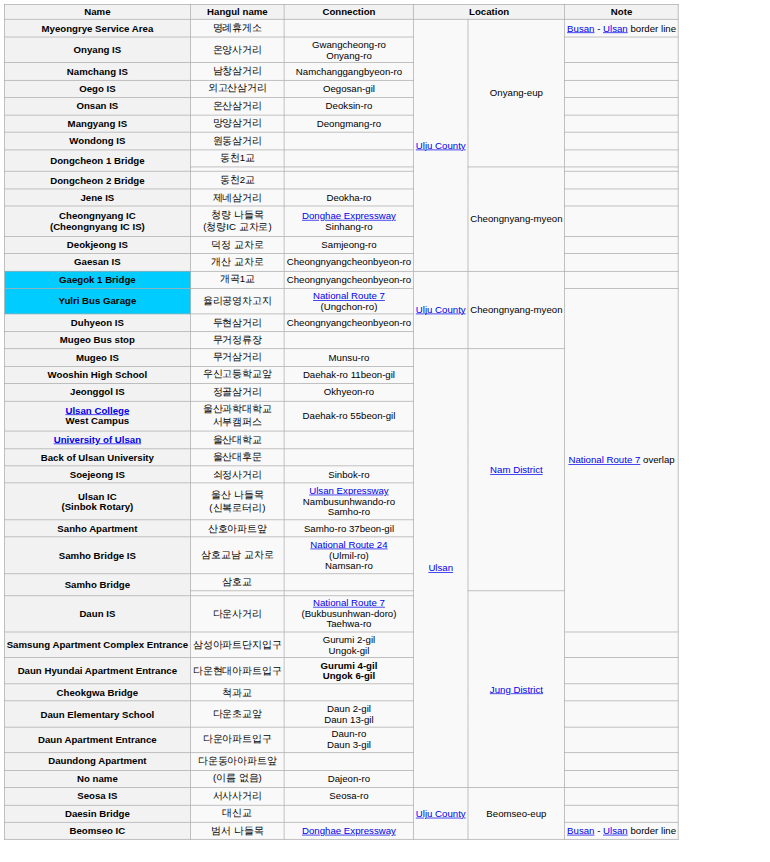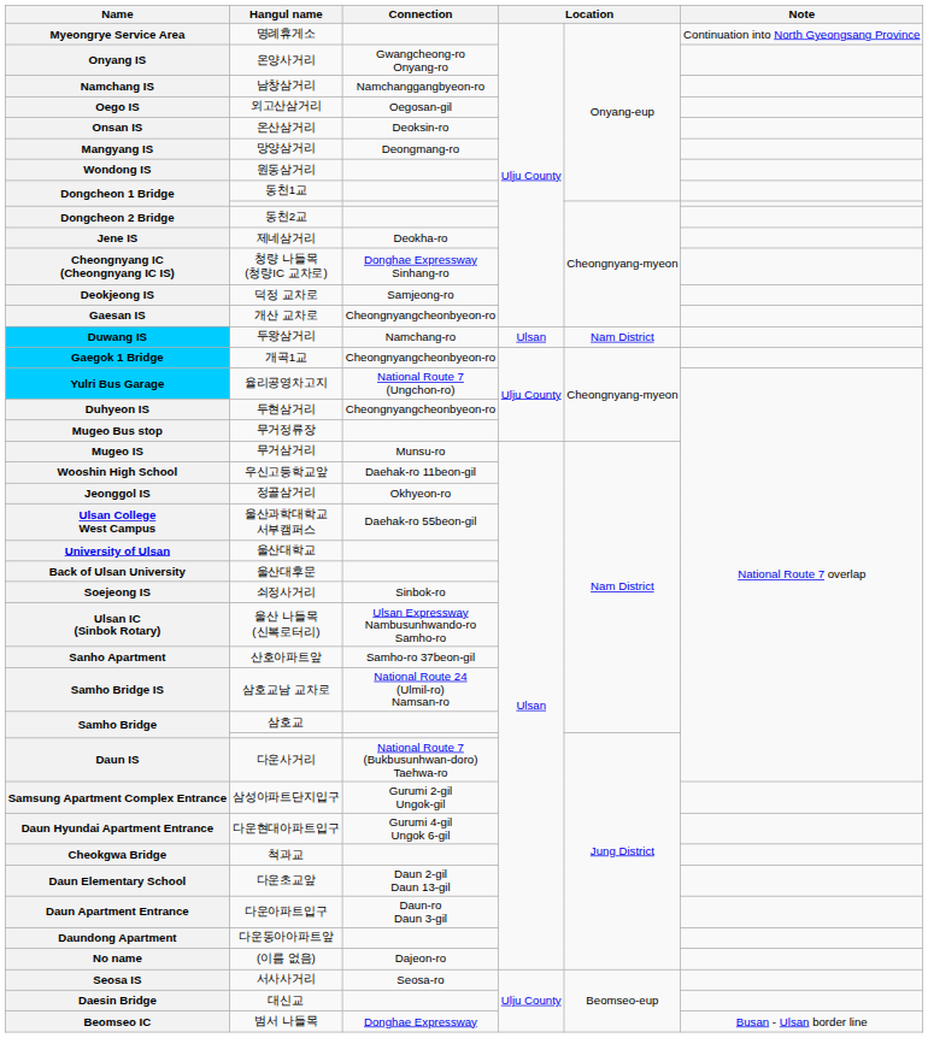Myeongrye Service Area | Note: Busan - Ulsan border line -> Continuation into North Gyeongsang Province
+ row: Duwang IS | 두왕삼거리 | Namchang-ro | Ulsan | Nam District
Daun Hyundai Apartment Entrance | Connection: bold -> normal
